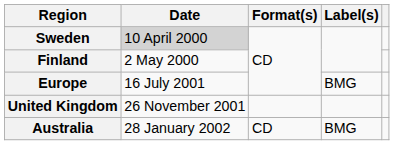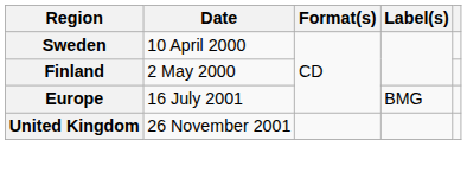Sweden | Date: lightgrey background -> no background
- row: Australia | 28 January 2002 | CD | BMG
